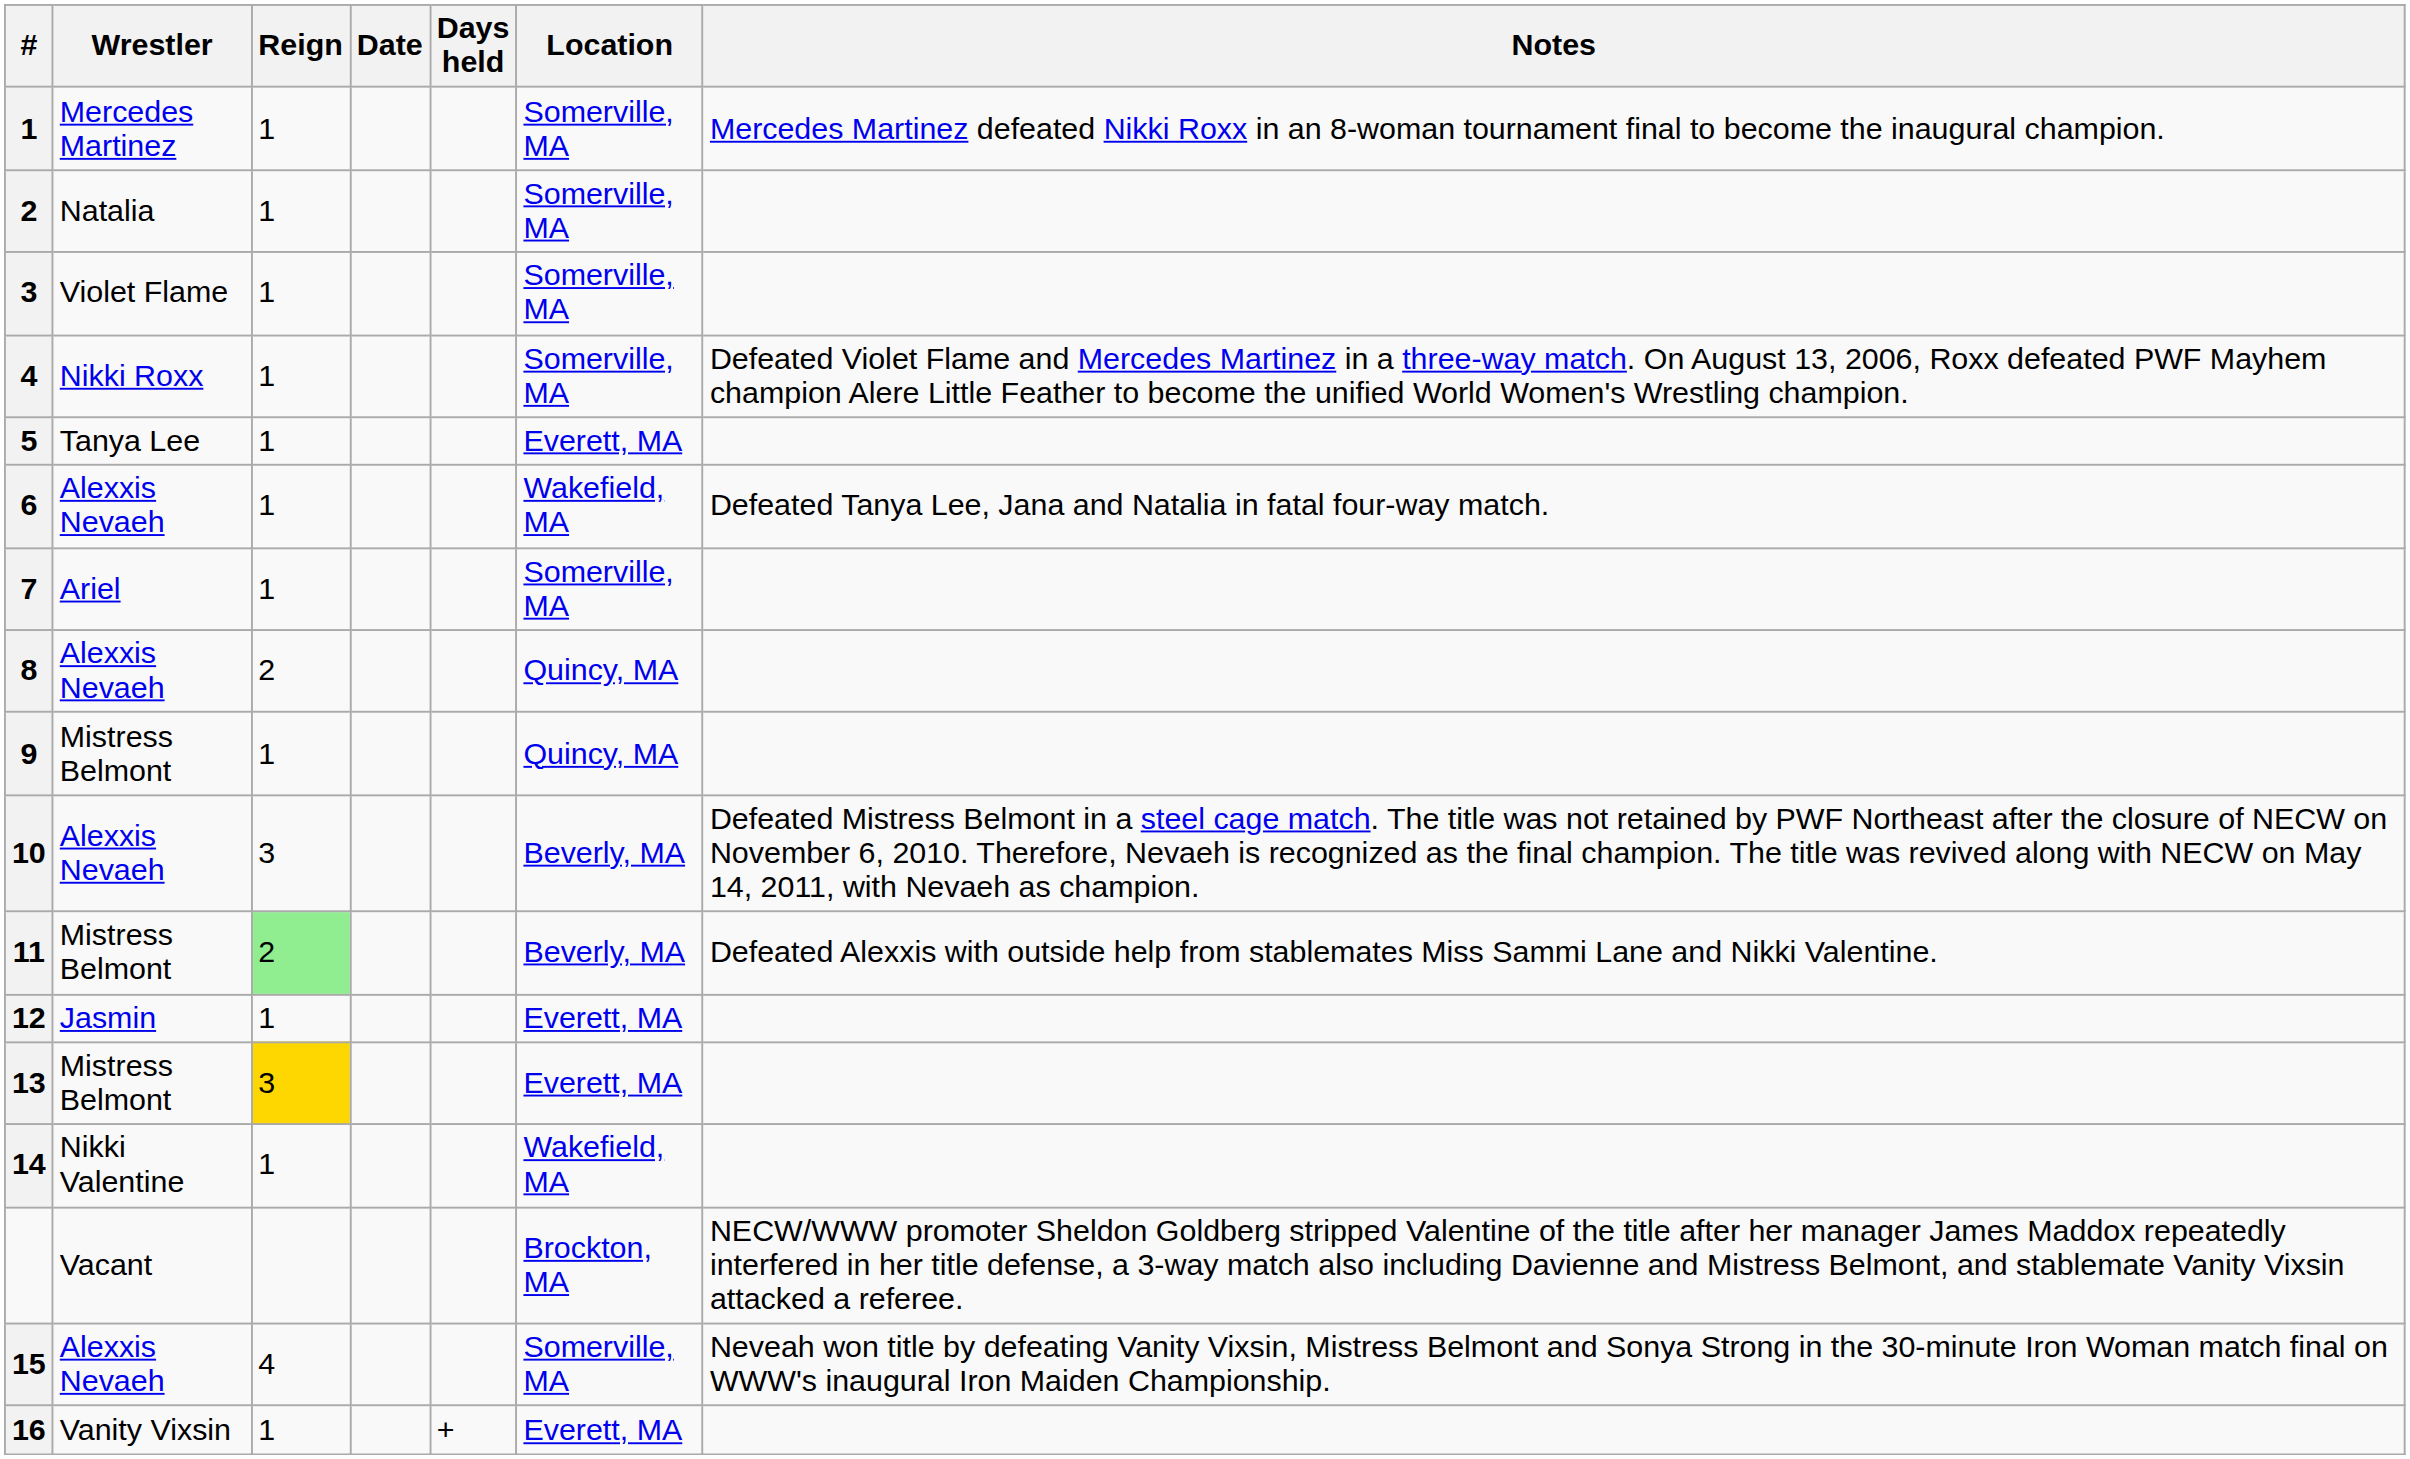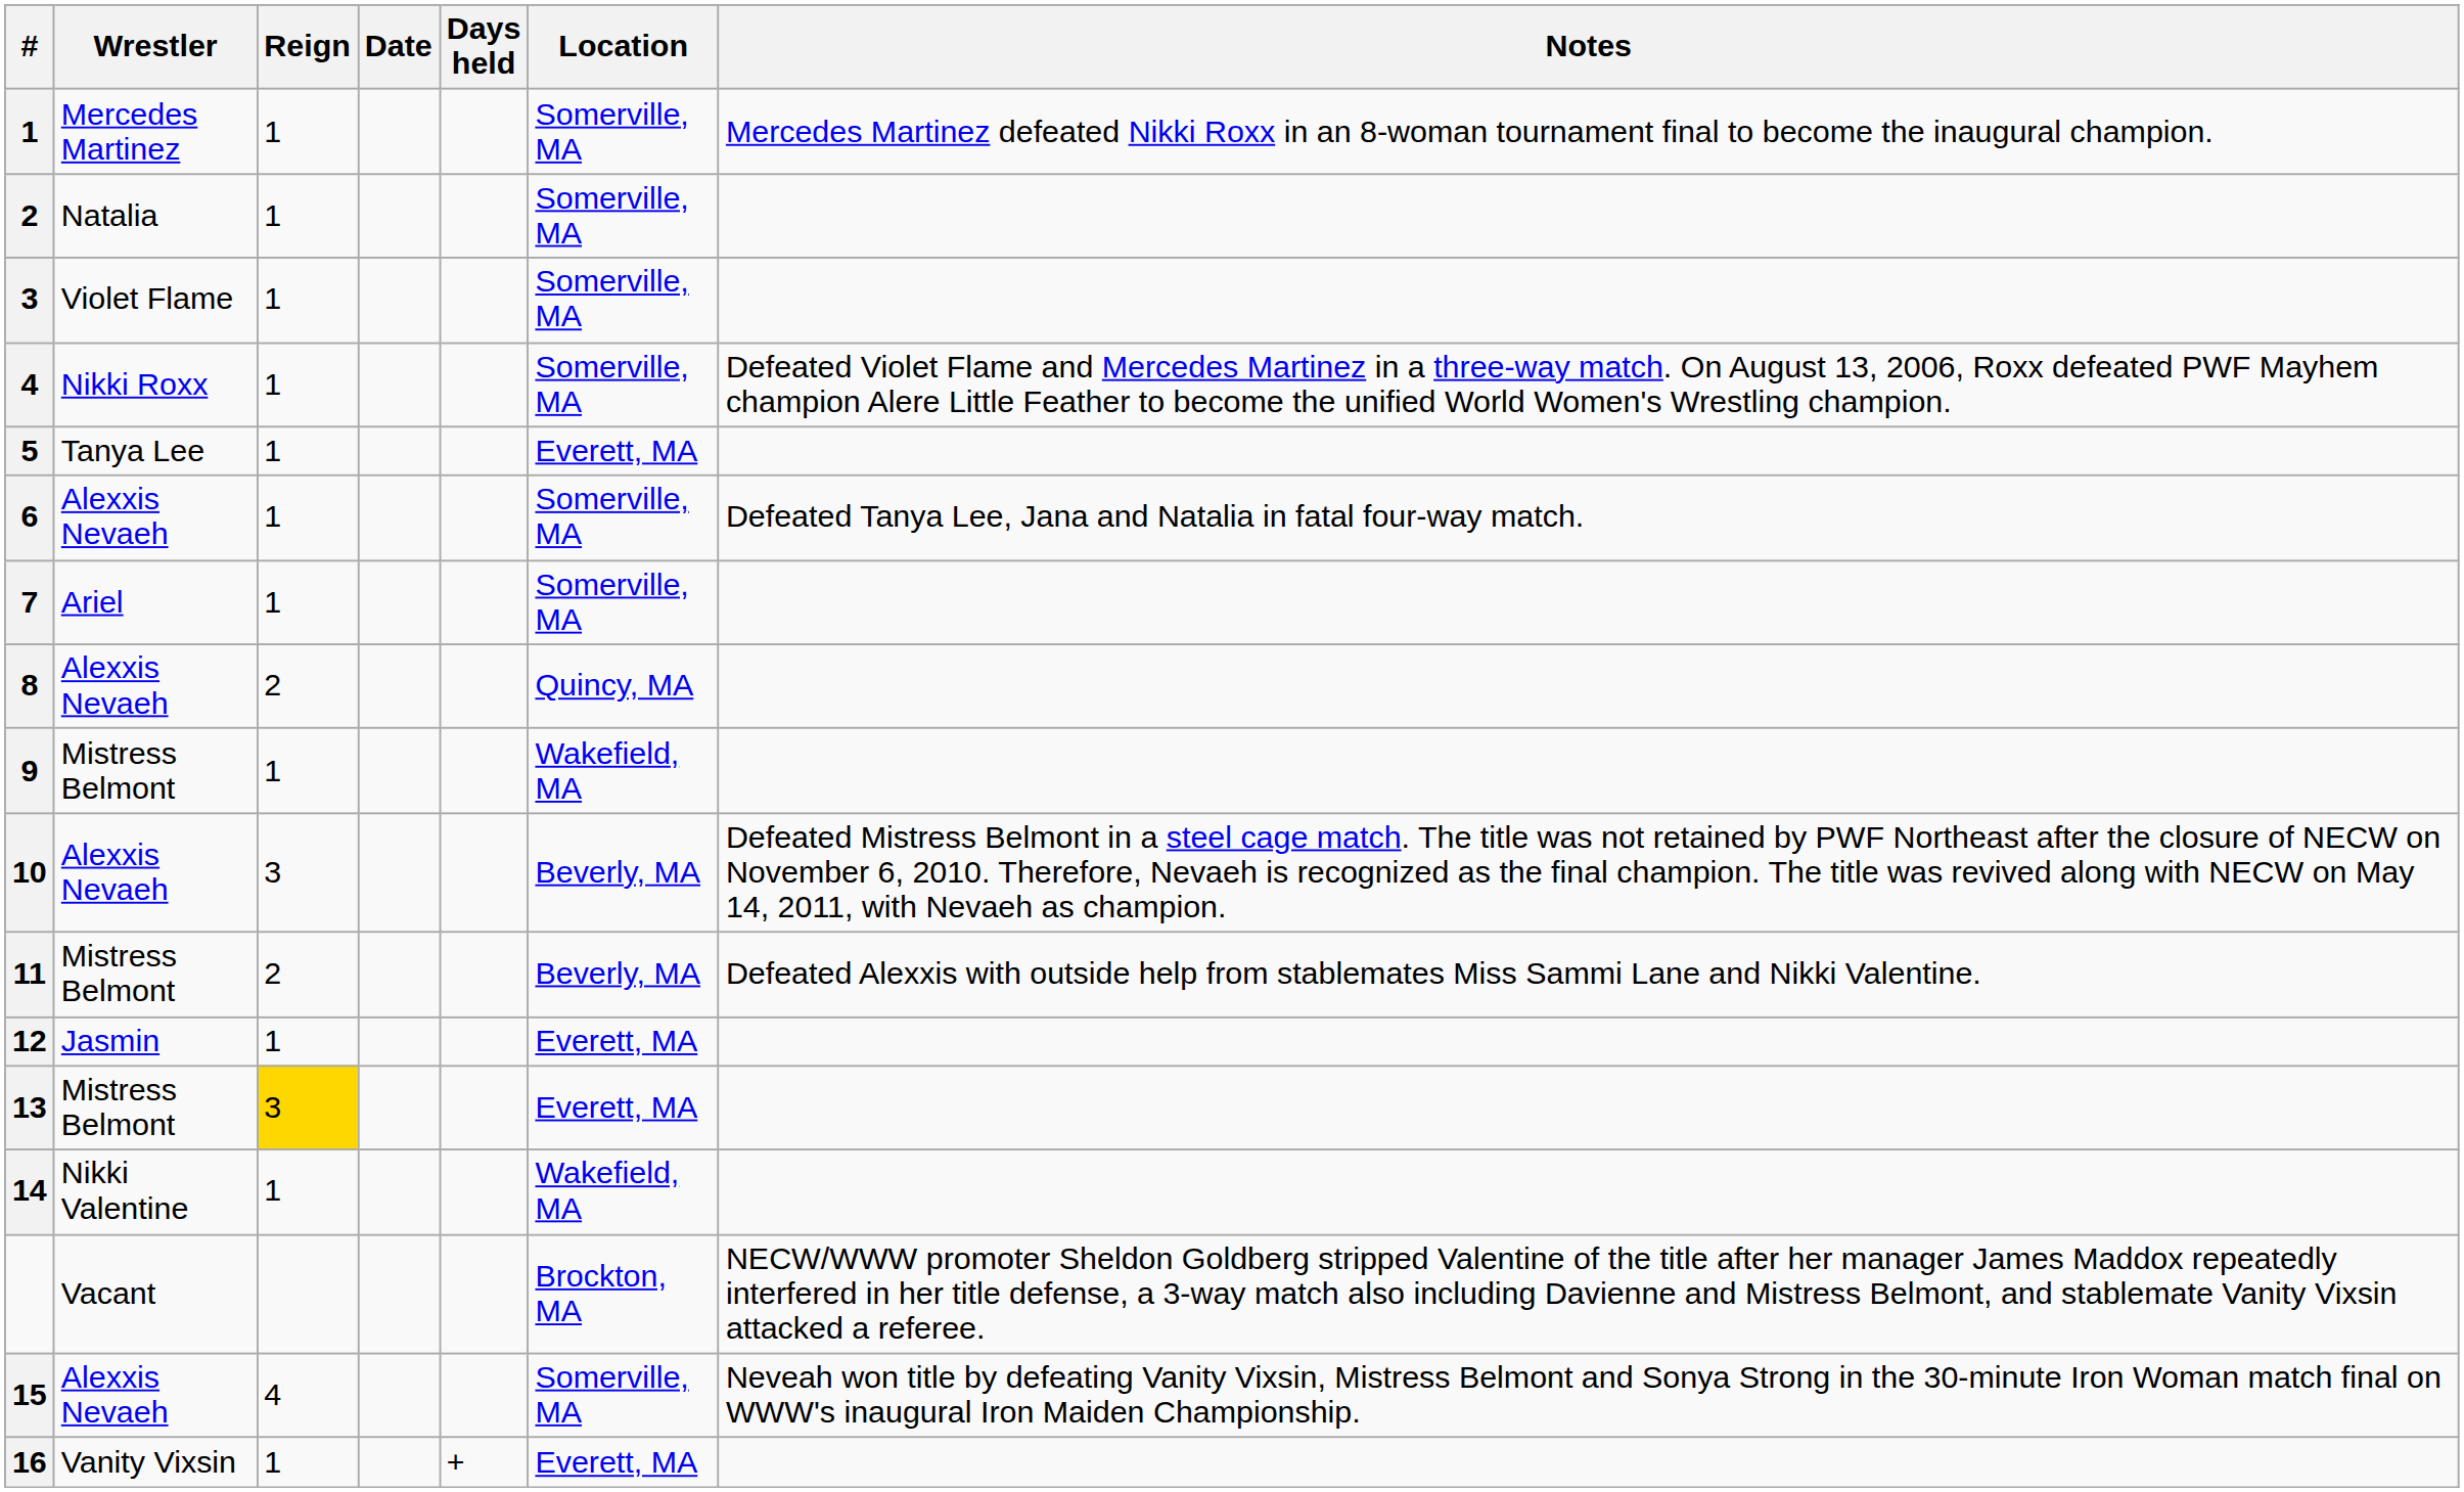6 | Location: Wakefield, MA -> Somerville, MA
9 | Location: Quincy, MA -> Wakefield, MA
11 | Reign: lightgreen background -> no background
